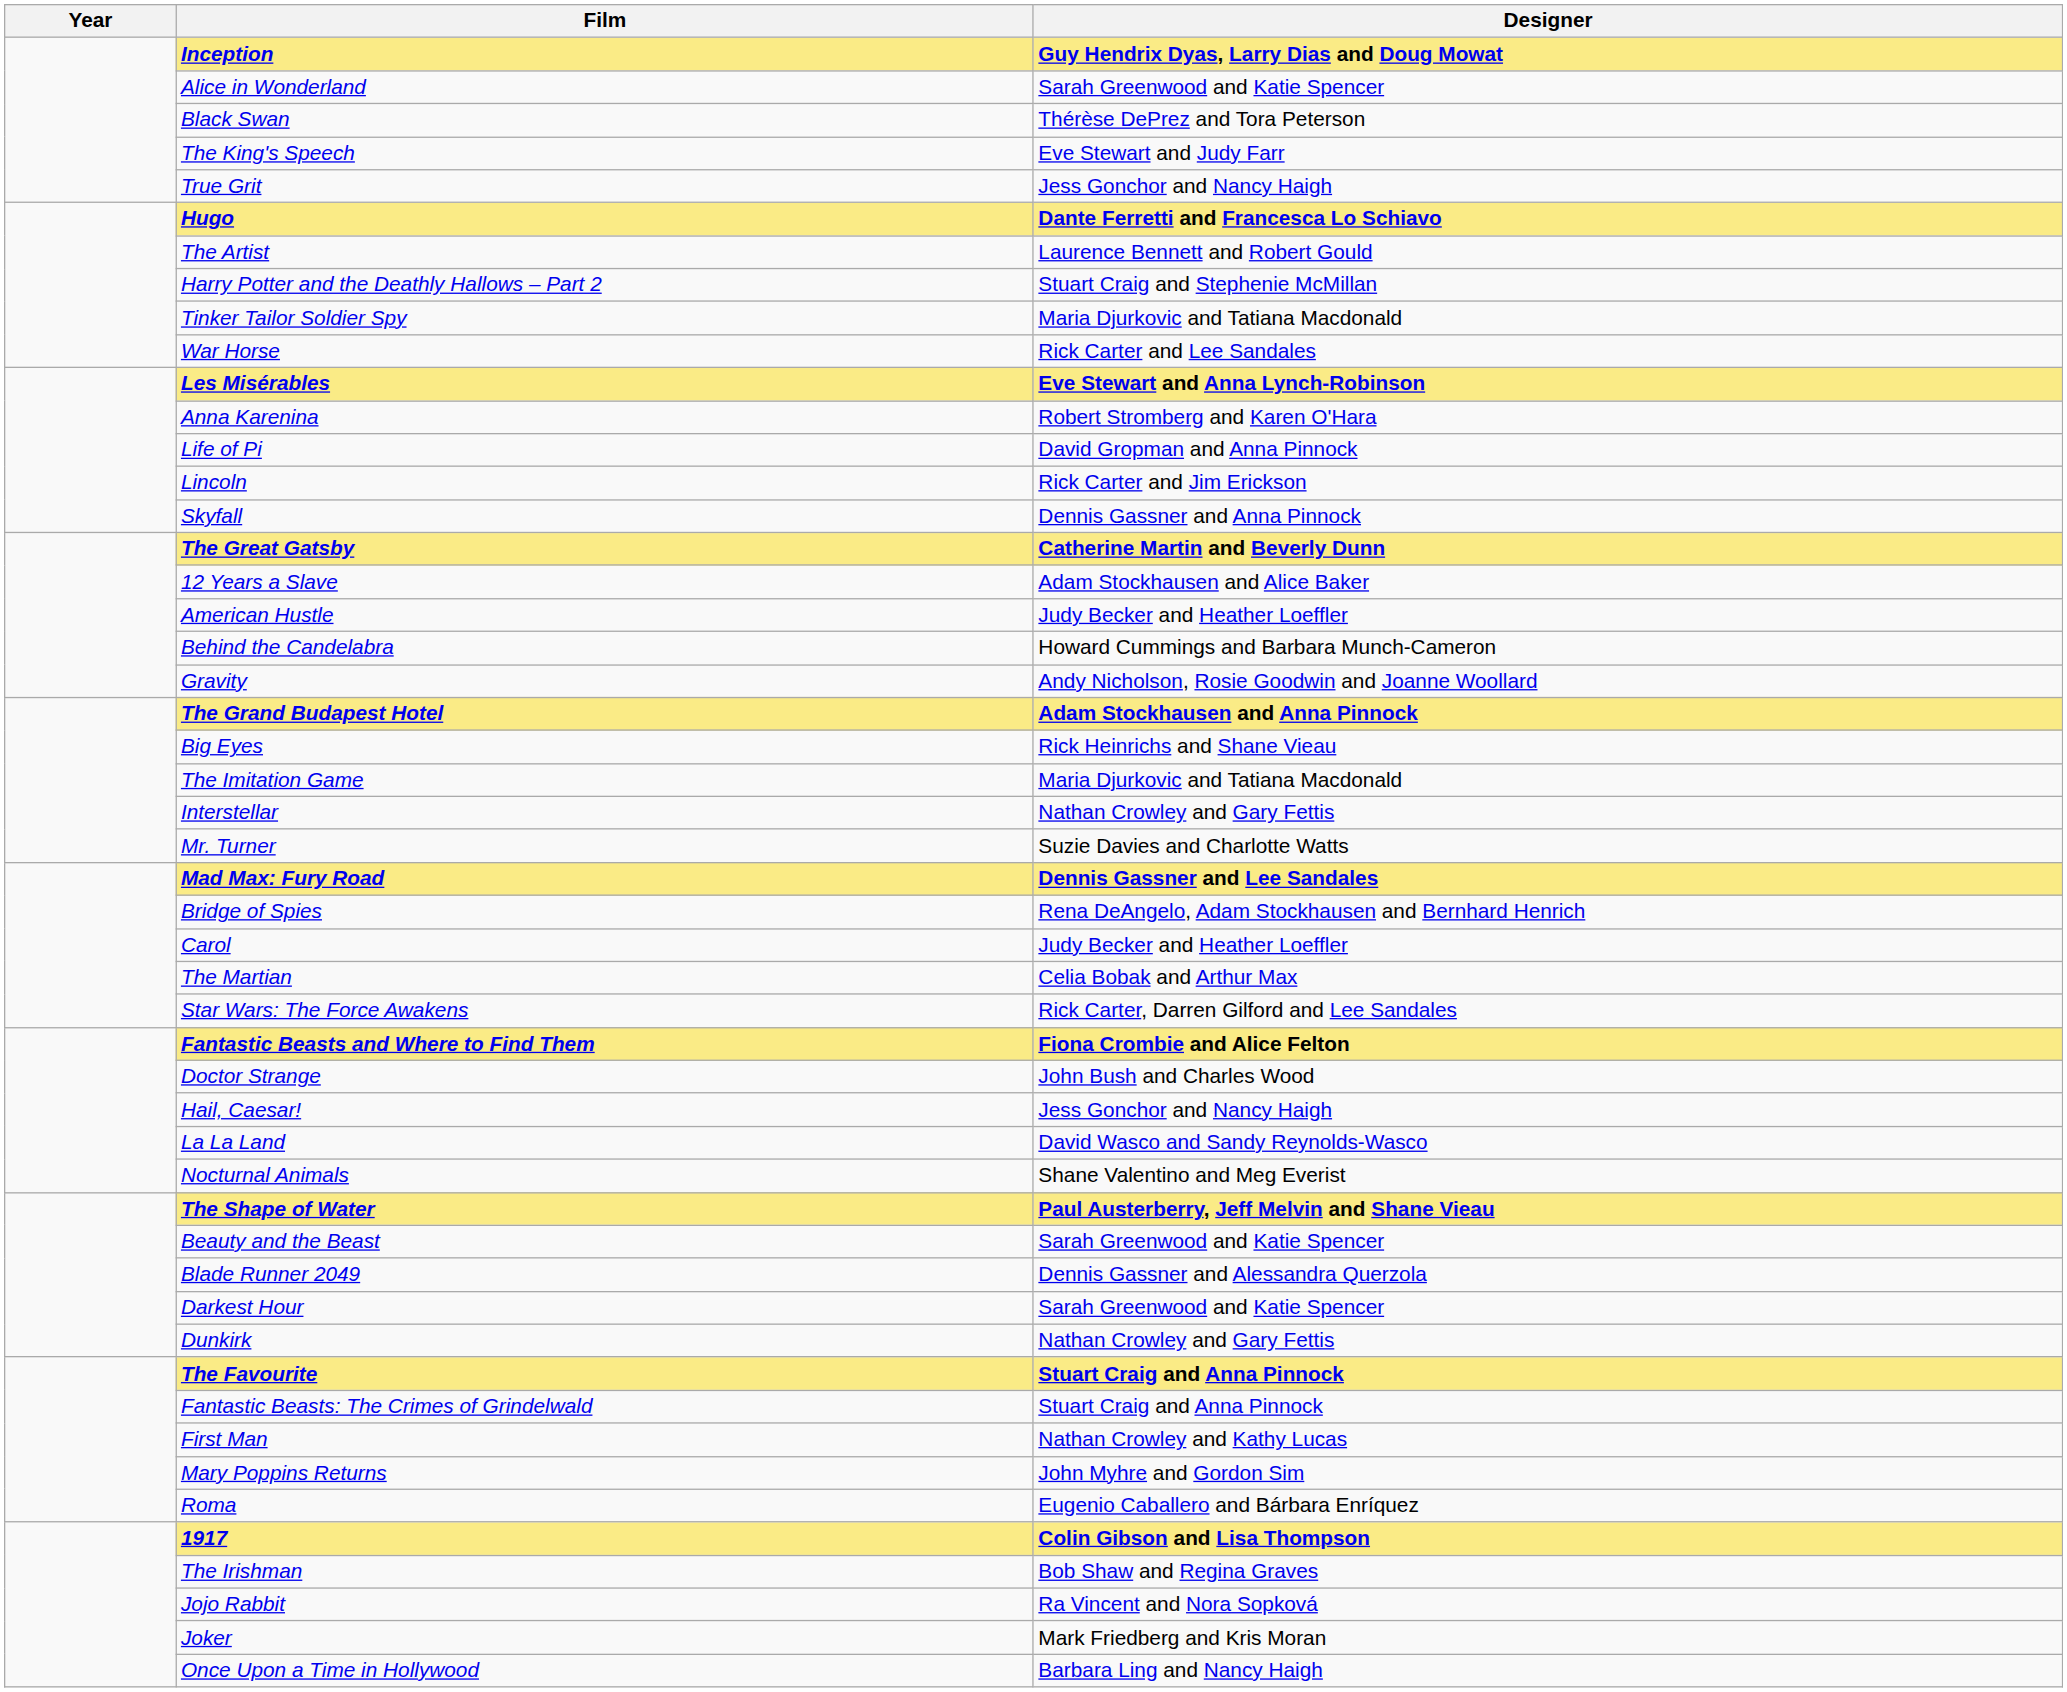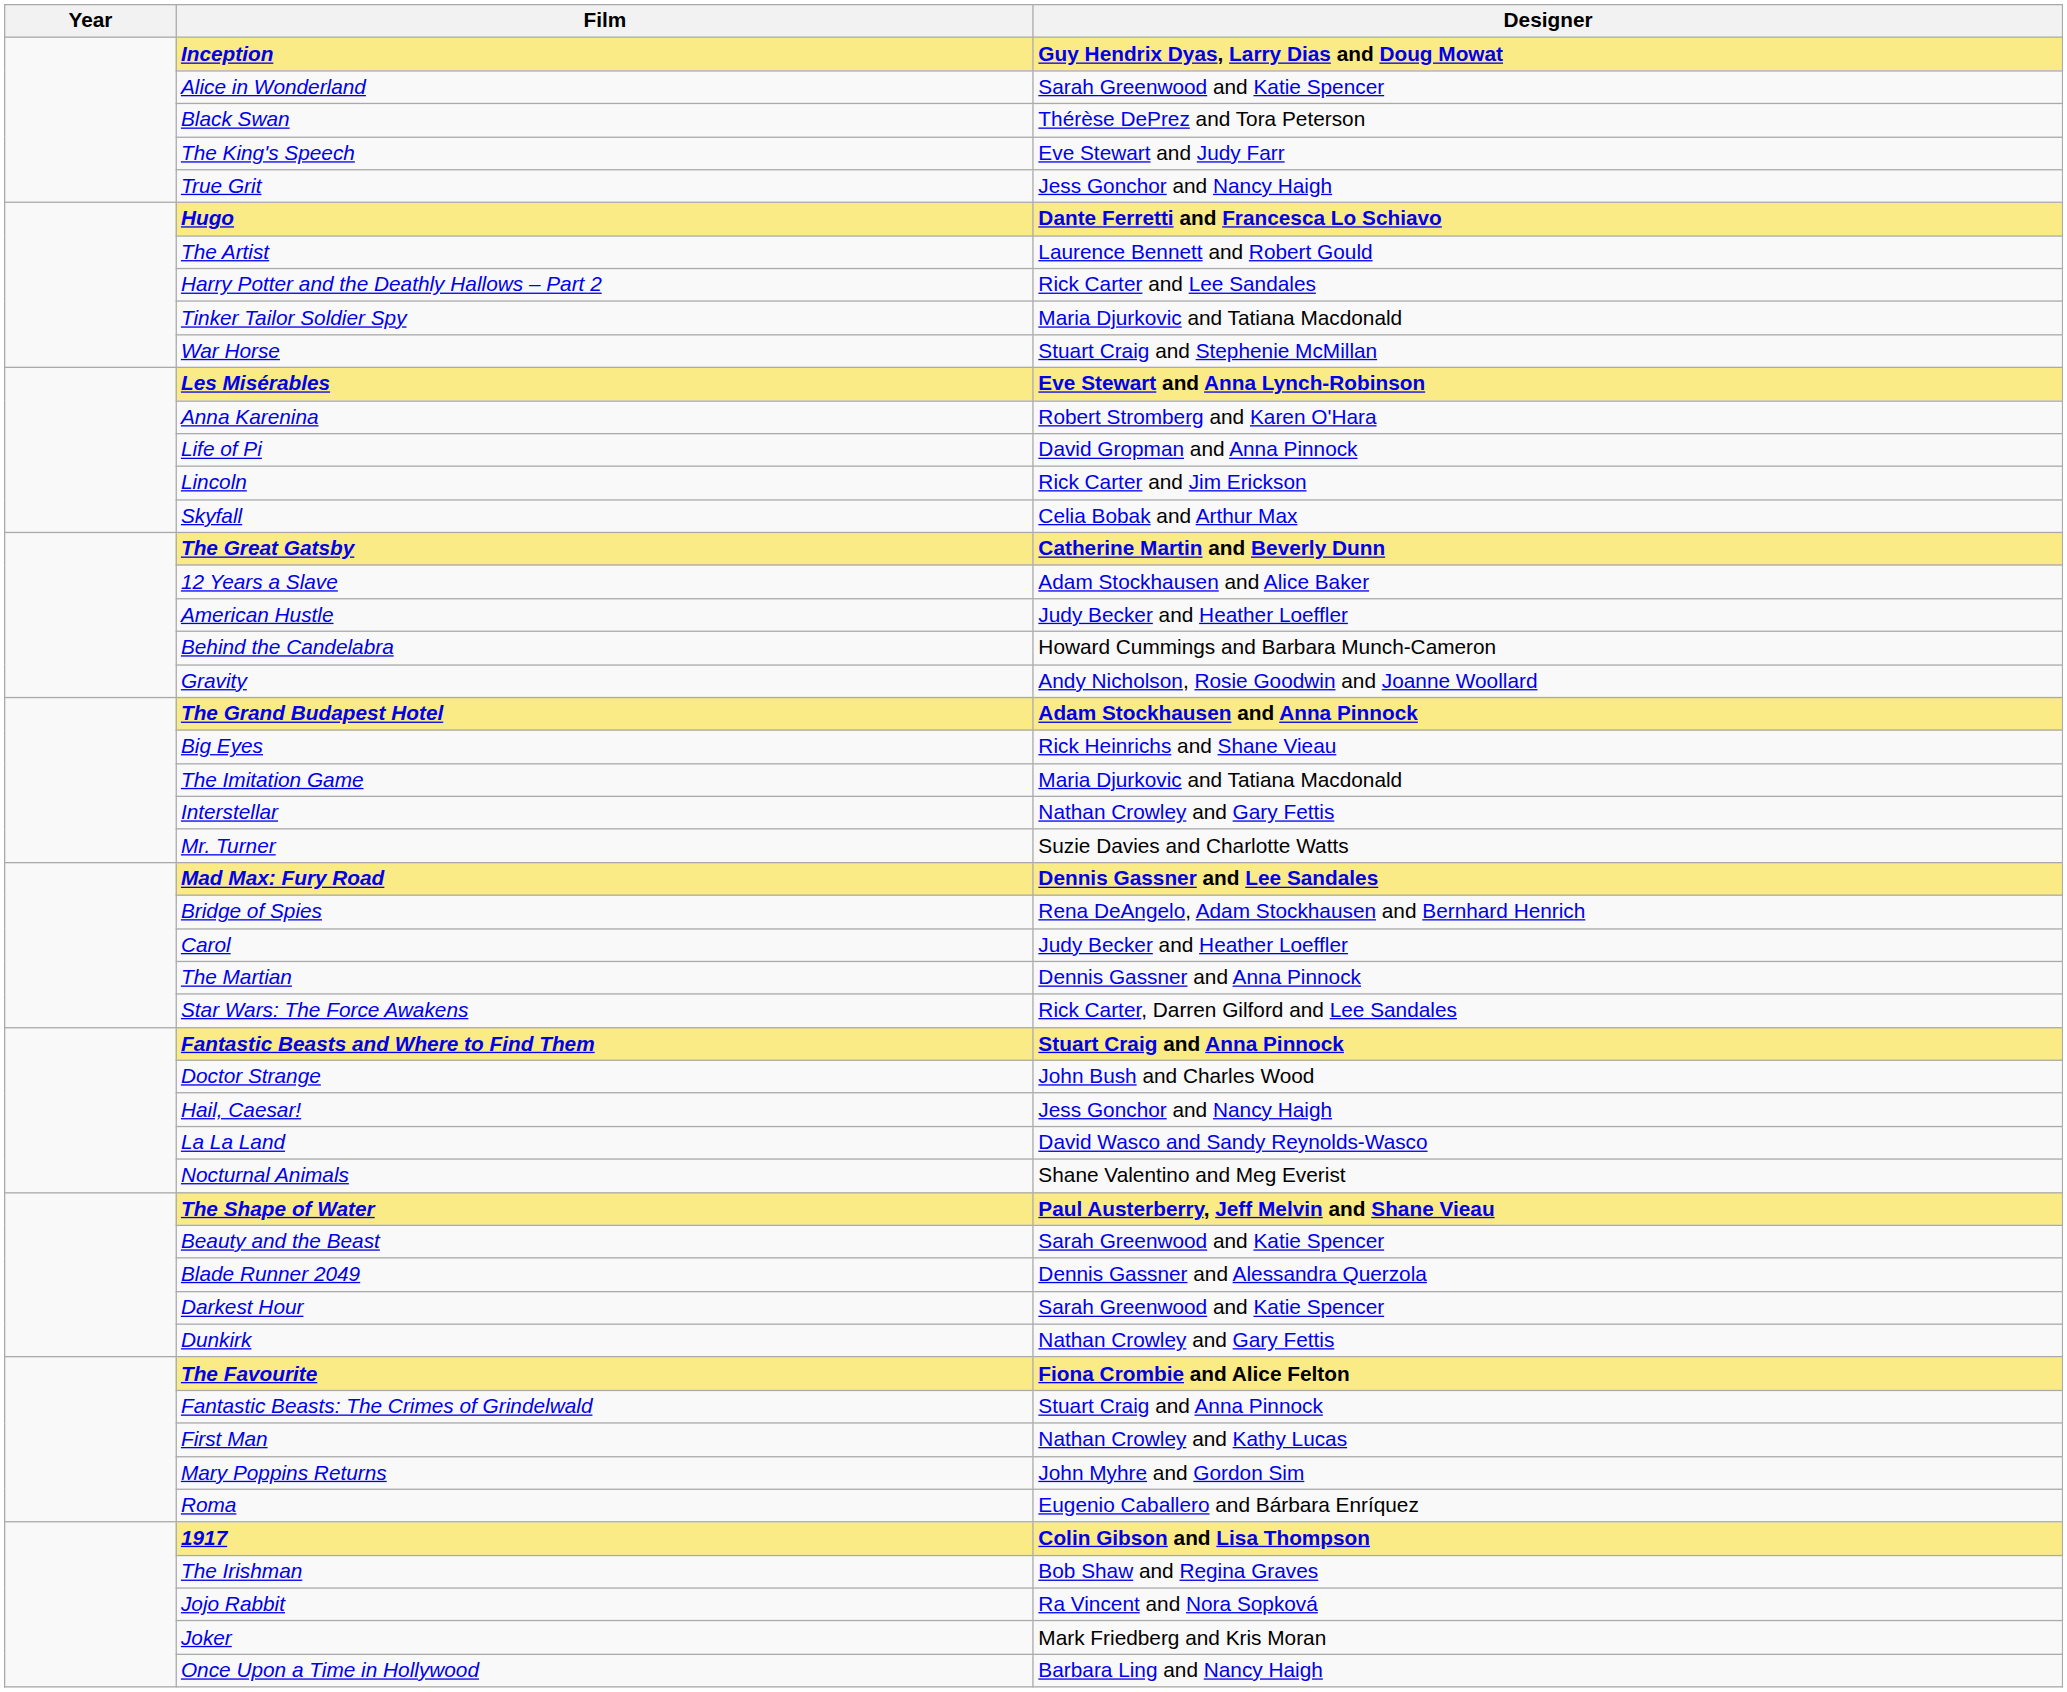Harry Potter and the Deathly Hallows – Part 2 | Designer: Stuart Craig and Stephenie McMillan -> Rick Carter and Lee Sandales
War Horse | Designer: Rick Carter and Lee Sandales -> Stuart Craig and Stephenie McMillan
Skyfall | Designer: Dennis Gassner and Anna Pinnock -> Celia Bobak and Arthur Max
The Martian | Designer: Celia Bobak and Arthur Max -> Dennis Gassner and Anna Pinnock
Fantastic Beasts and Where to Find Them | Designer: Fiona Crombie and Alice Felton -> Stuart Craig and Anna Pinnock
The Favourite | Designer: Stuart Craig and Anna Pinnock -> Fiona Crombie and Alice Felton
